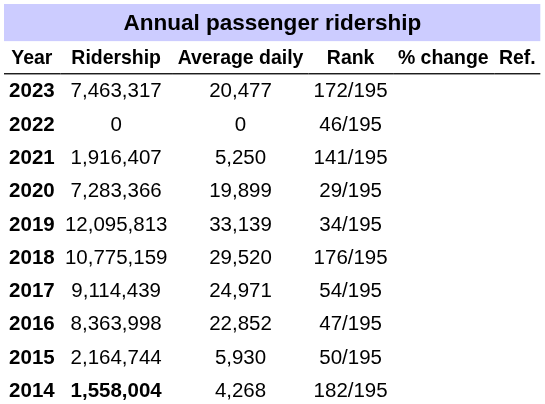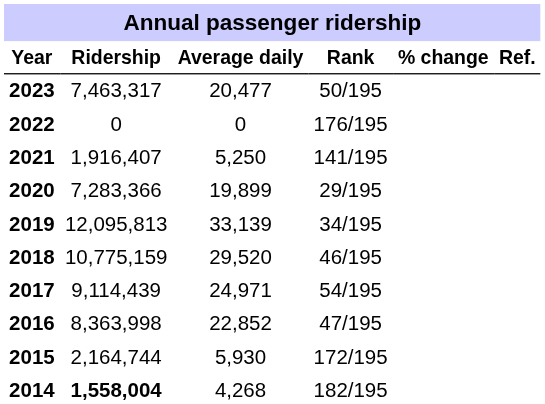2023 | Rank: 172/195 -> 50/195
2022 | Rank: 46/195 -> 176/195
2018 | Rank: 176/195 -> 46/195
2015 | Rank: 50/195 -> 172/195
